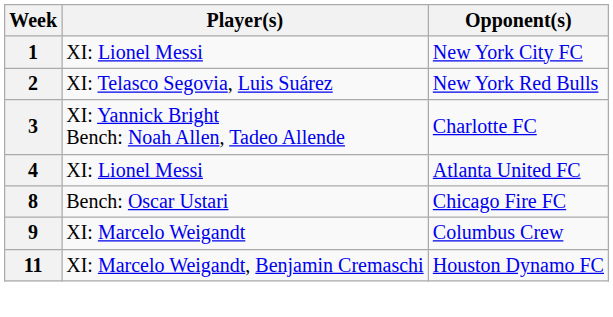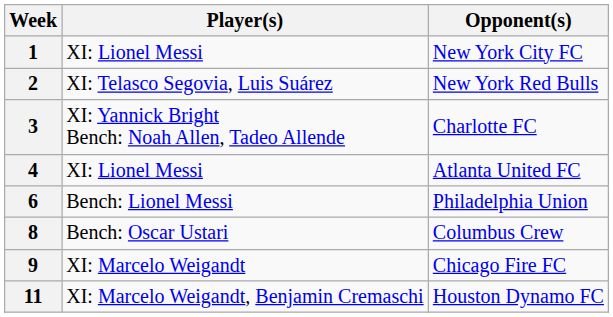+ row: 6 | Bench: Lionel Messi | Philadelphia Union
8 | Opponent(s): Chicago Fire FC -> Columbus Crew
9 | Opponent(s): Columbus Crew -> Chicago Fire FC
